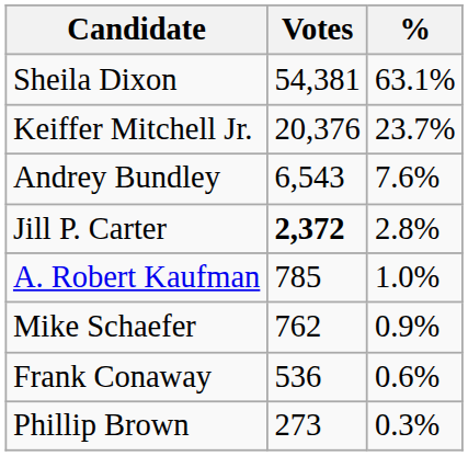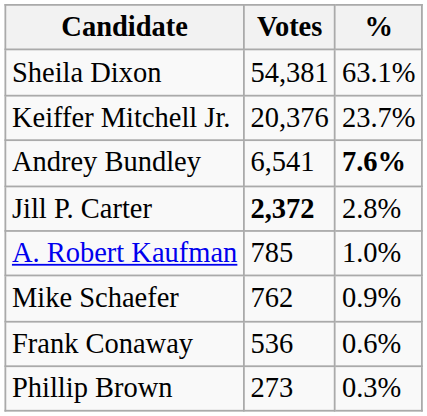Andrey Bundley | Votes: 6,543 -> 6,541
Andrey Bundley | %: normal -> bold
